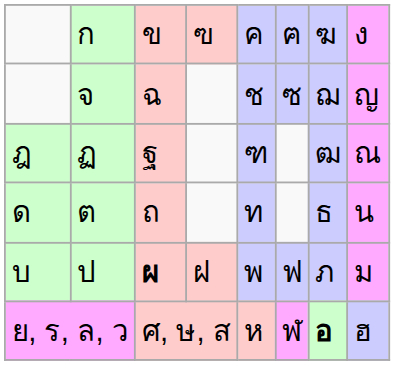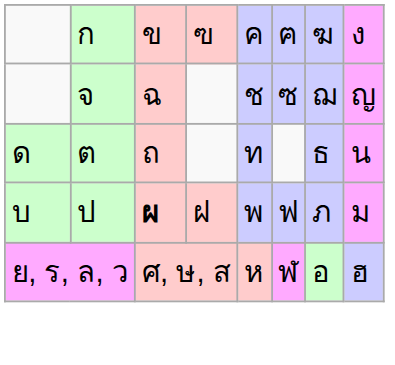- row: ฎ | ฏ | ฐ | ฑ | ฒ | ณ
ย, ร, ล, ว | column 7: bold -> normal
